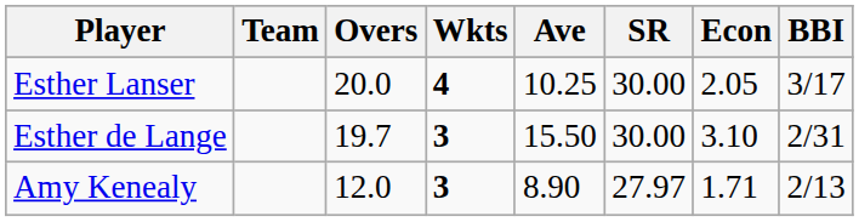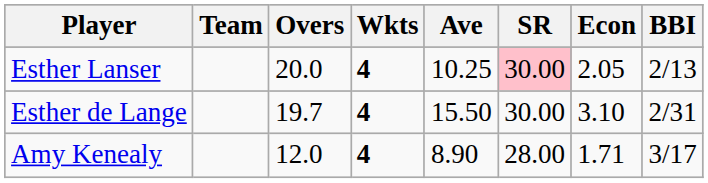Esther Lanser | SR: no background -> pink background
Esther Lanser | BBI: 3/17 -> 2/13
Esther de Lange | Wkts: 3 -> 4
Amy Kenealy | Wkts: 3 -> 4
Amy Kenealy | SR: 27.97 -> 28.00
Amy Kenealy | BBI: 2/13 -> 3/17
